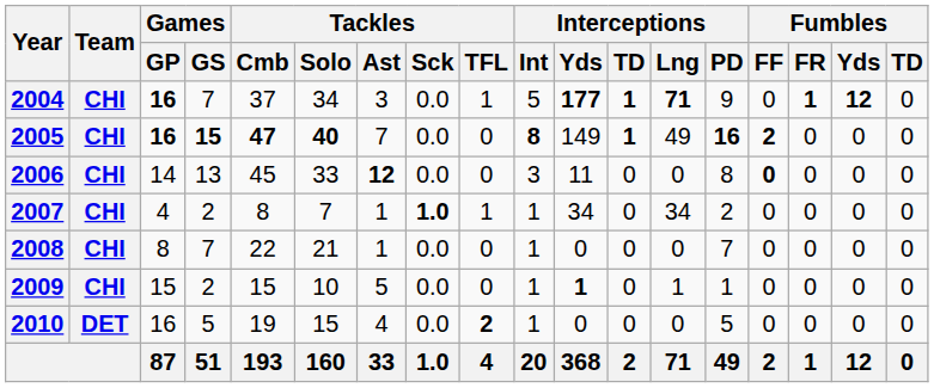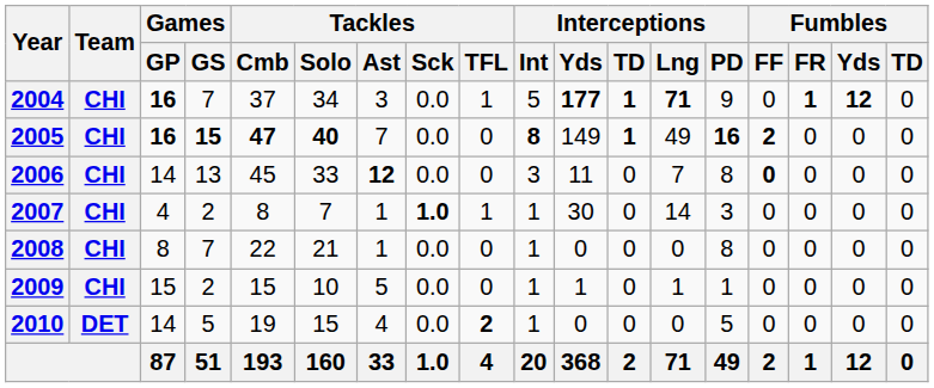2006 | Interceptions / Lng: 0 -> 7
2007 | Interceptions / Yds: 34 -> 30
2007 | Interceptions / Lng: 34 -> 14
2007 | Interceptions / PD: 2 -> 3
2008 | Interceptions / PD: 7 -> 8
2009 | Interceptions / Yds: bold -> normal
2010 | Games / GP: 16 -> 14
